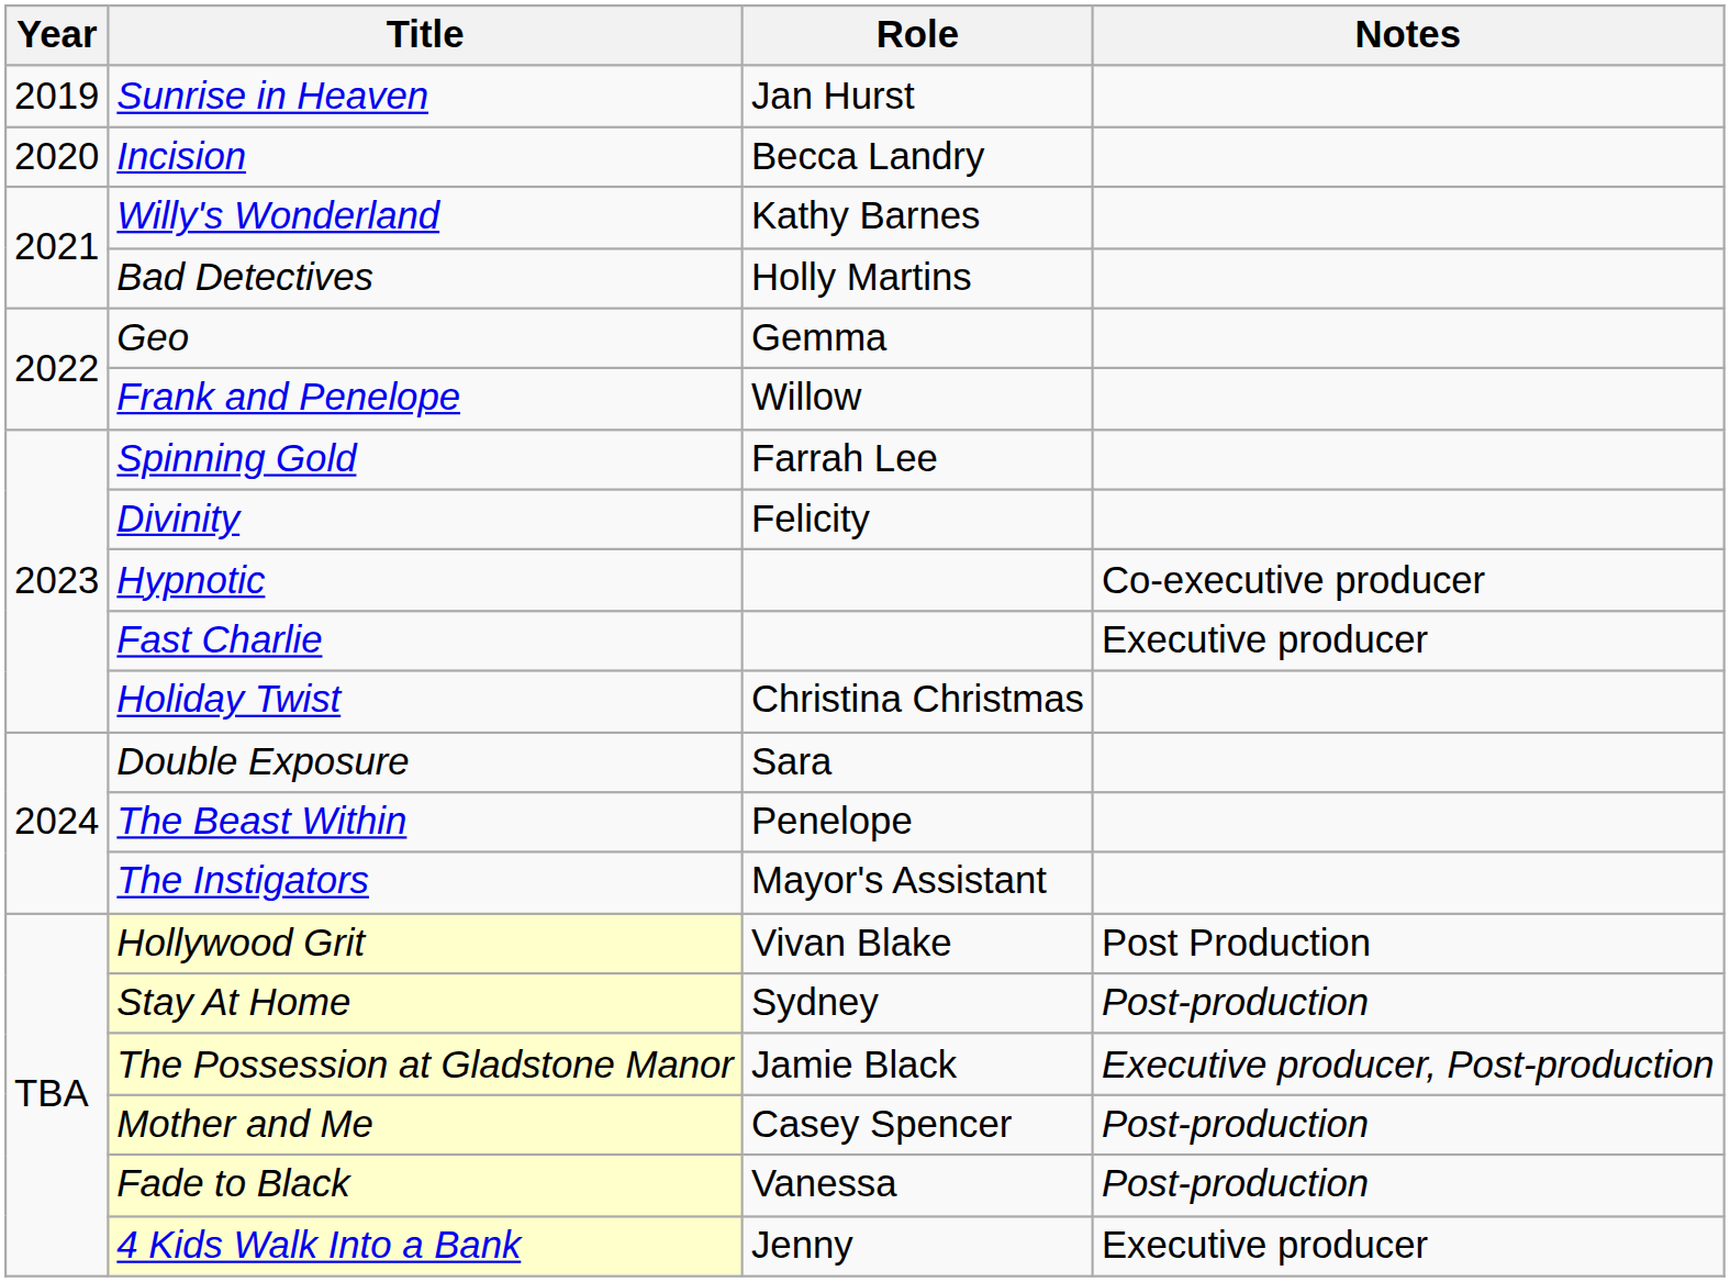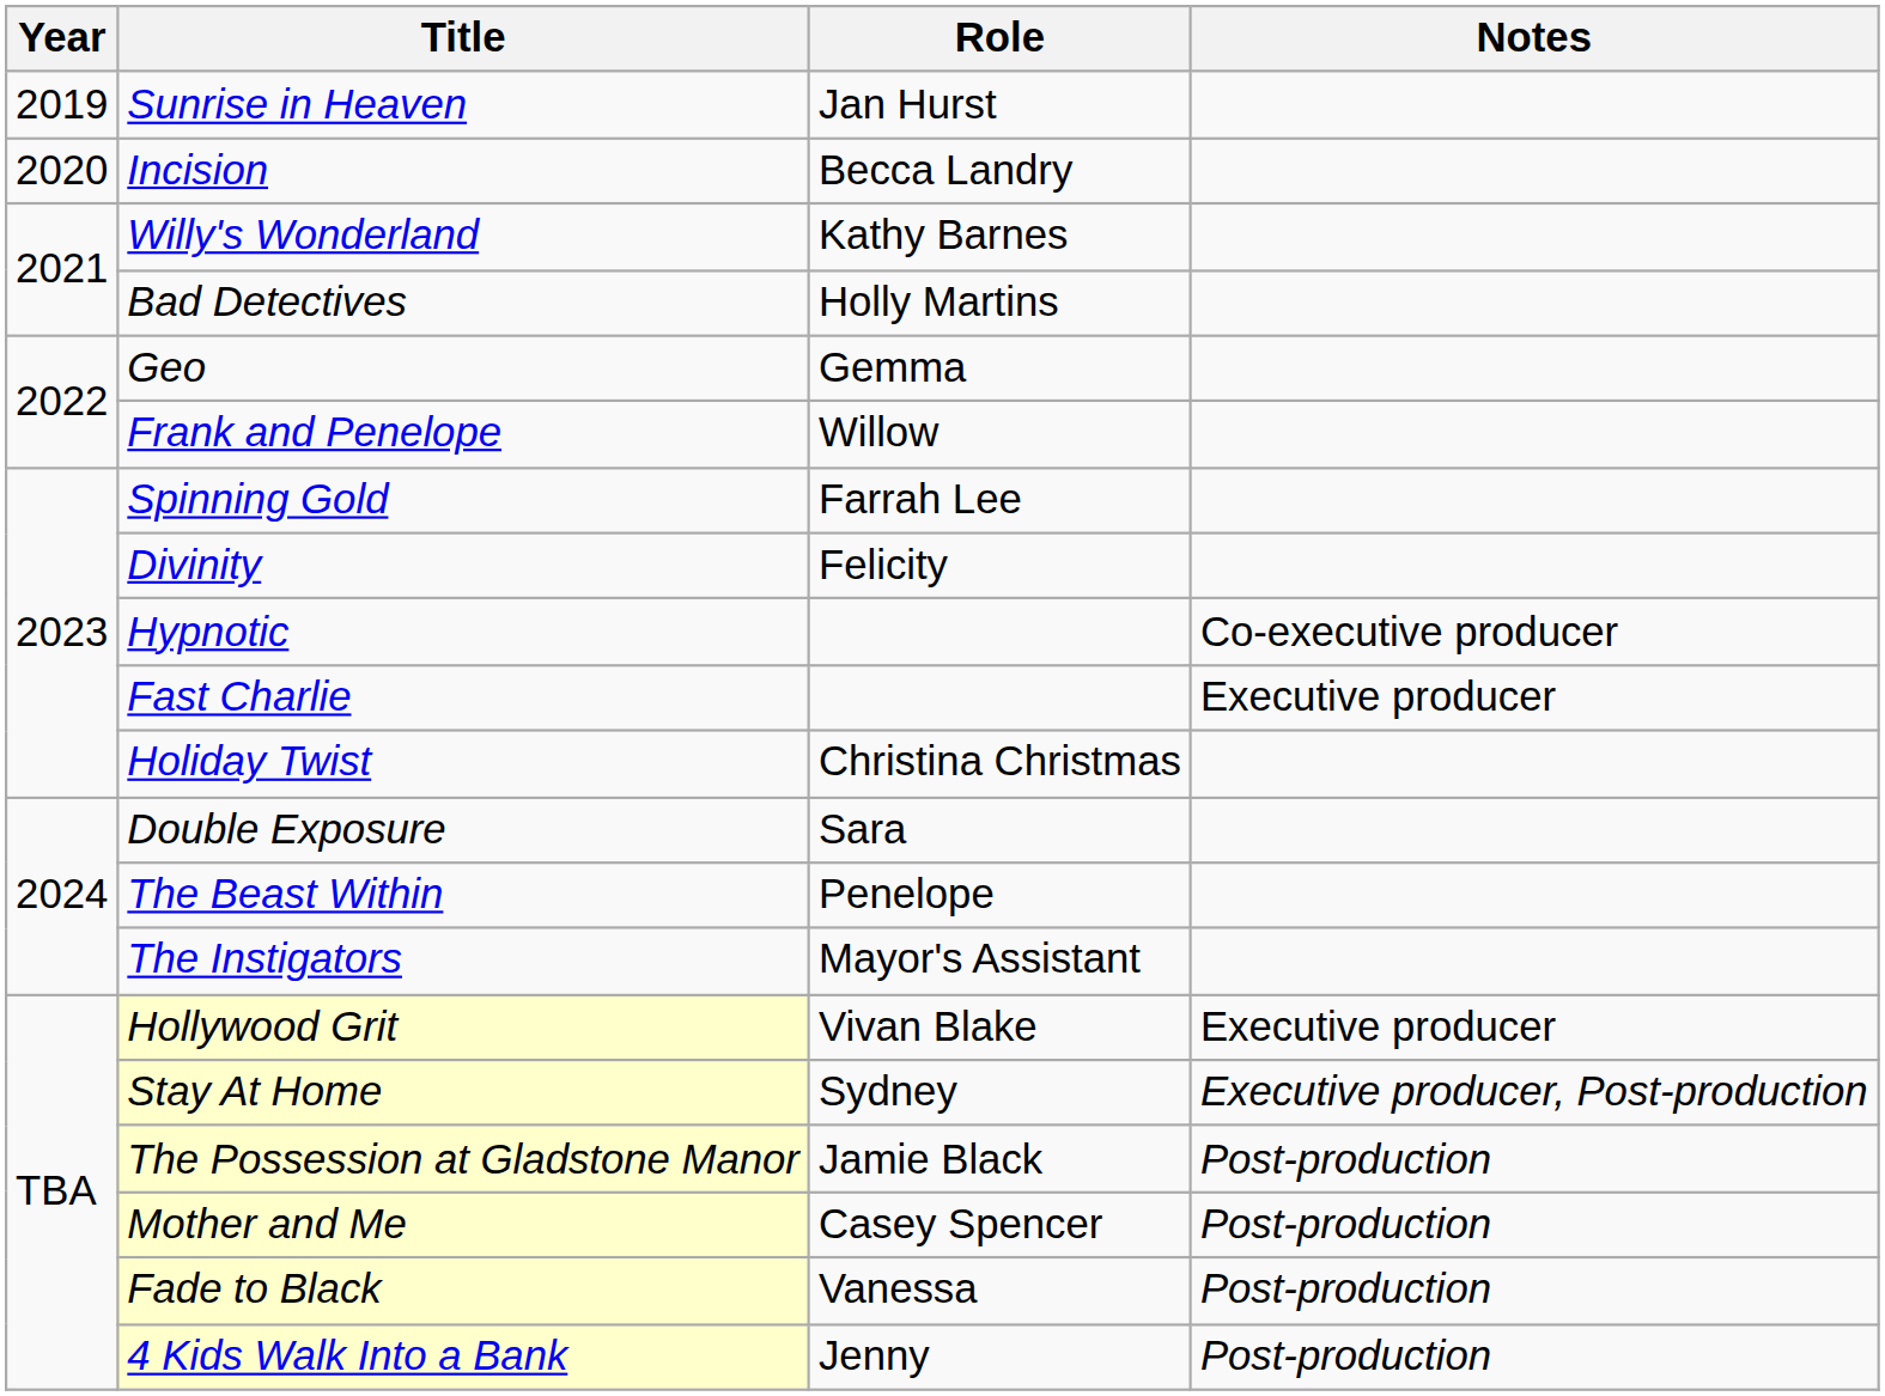Hollywood Grit | Notes: Post Production -> Executive producer
Stay At Home | Notes: Post-production -> Executive producer, Post-production
The Possession at Gladstone Manor | Notes: Executive producer, Post-production -> Post-production
4 Kids Walk Into a Bank | Notes: Executive producer -> Post-production
